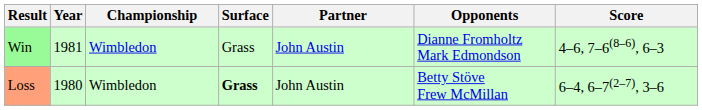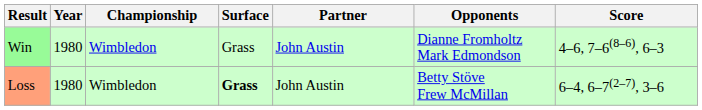Win | Year: 1981 -> 1980
